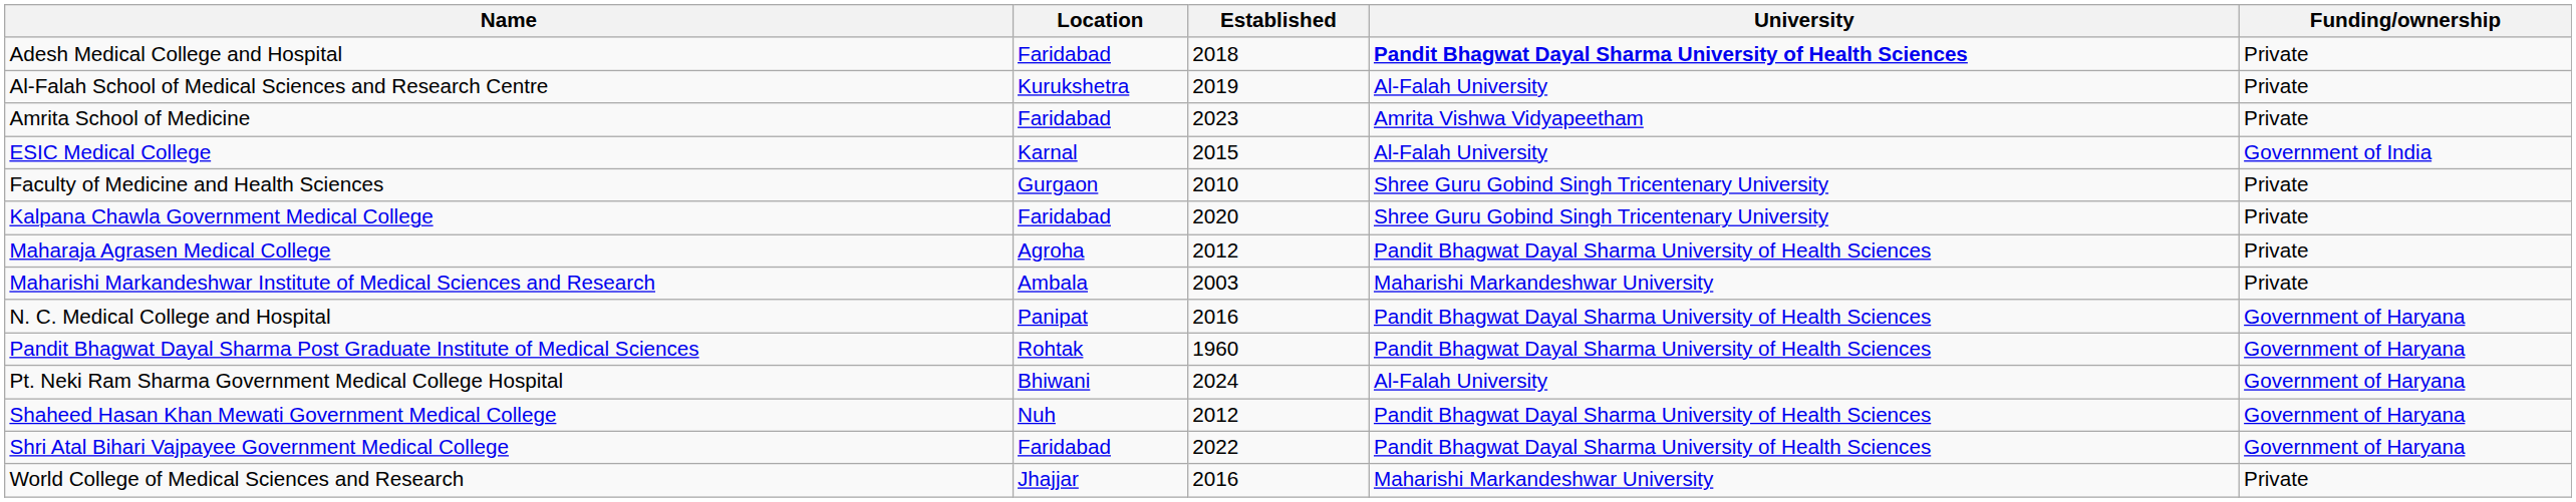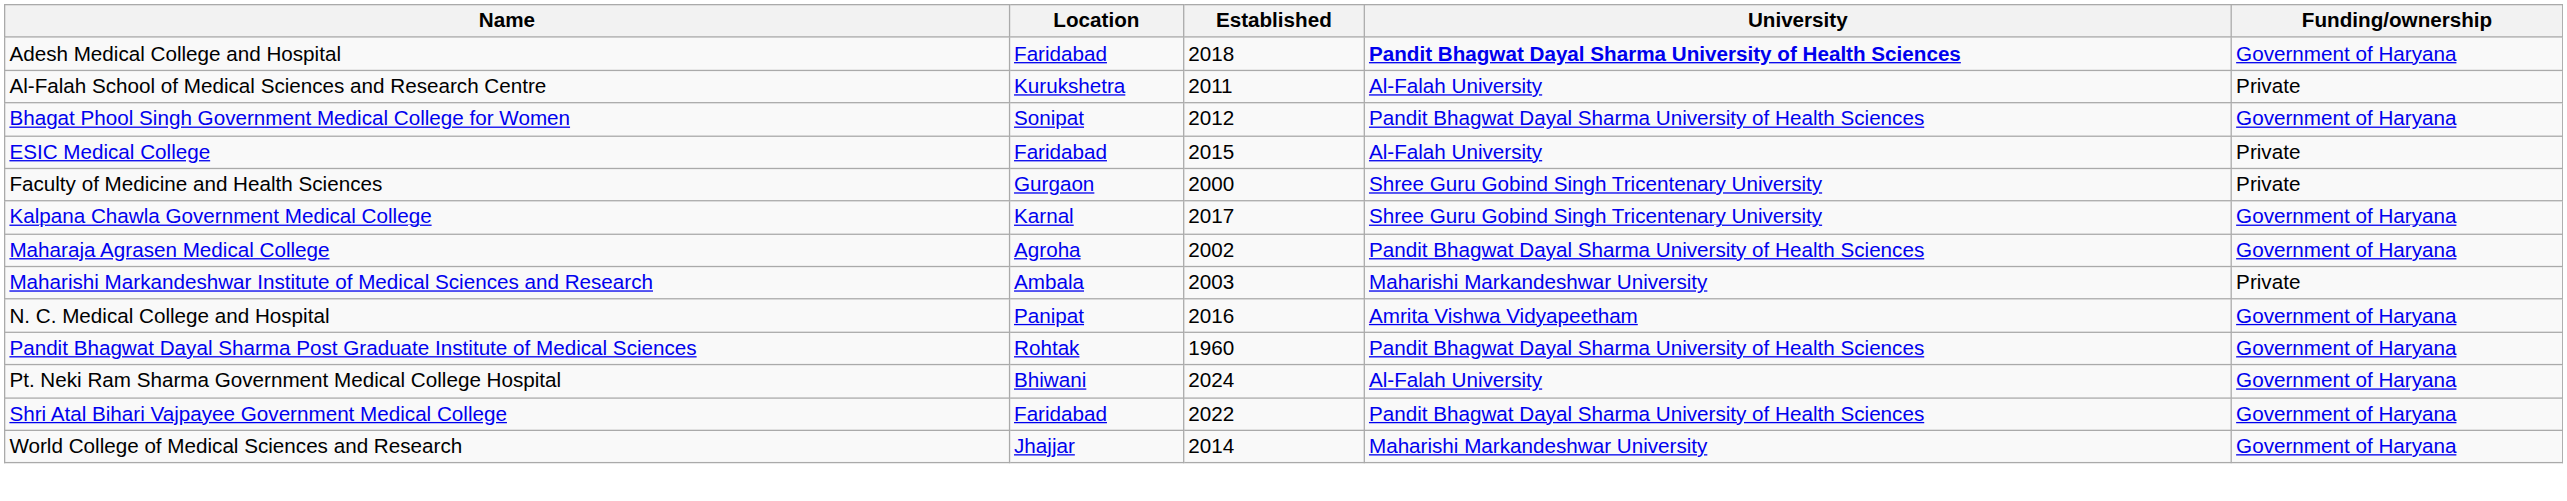Adesh Medical College and Hospital | Funding/ownership: Private -> Government of Haryana
Al-Falah School of Medical Sciences and Research Centre | Established: 2019 -> 2011
- row: Amrita School of Medicine | Faridabad | 2023 | Amrita Vishwa Vidyapeetham | Private
+ row: Bhagat Phool Singh Government Medical College for Women | Sonipat | 2012 | Pandit Bhagwat Dayal Sharma University of Health Sciences | Government of Haryana
ESIC Medical College | Location: Karnal -> Faridabad
ESIC Medical College | Funding/ownership: Government of India -> Private
Faculty of Medicine and Health Sciences | Established: 2010 -> 2000
Kalpana Chawla Government Medical College | Location: Faridabad -> Karnal
Kalpana Chawla Government Medical College | Established: 2020 -> 2017
Kalpana Chawla Government Medical College | Funding/ownership: Private -> Government of Haryana
Maharaja Agrasen Medical College | Established: 2012 -> 2002
Maharaja Agrasen Medical College | Funding/ownership: Private -> Government of Haryana
N. C. Medical College and Hospital | University: Pandit Bhagwat Dayal Sharma University of Health Sciences -> Amrita Vishwa Vidyapeetham
- row: Shaheed Hasan Khan Mewati Government Medical College | Nuh | 2012 | Pandit Bhagwat Dayal Sharma University of Health Sciences | Government of Haryana
World College of Medical Sciences and Research | Established: 2016 -> 2014
World College of Medical Sciences and Research | Funding/ownership: Private -> Government of Haryana
